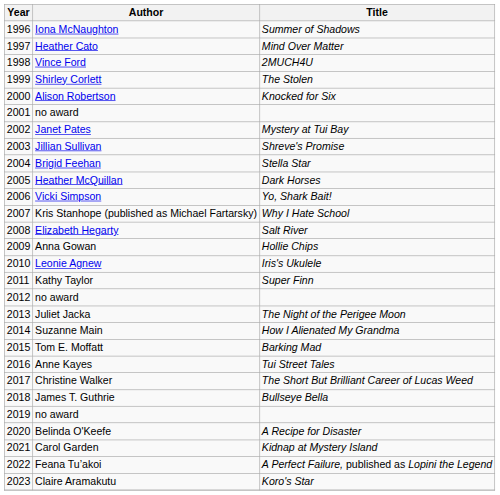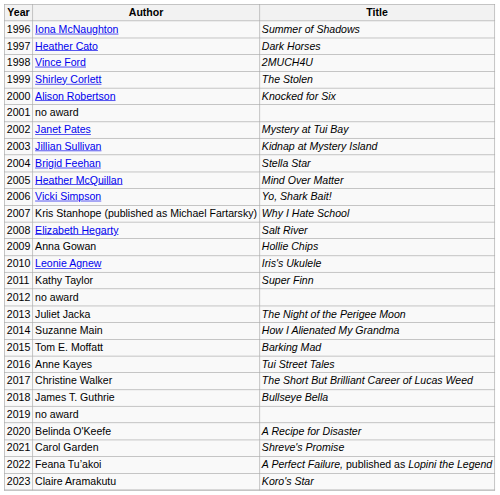Heather Cato | Title: Mind Over Matter -> Dark Horses
Jillian Sullivan | Title: Shreve's Promise -> Kidnap at Mystery Island
Heather McQuillan | Title: Dark Horses -> Mind Over Matter
Carol Garden | Title: Kidnap at Mystery Island -> Shreve's Promise
